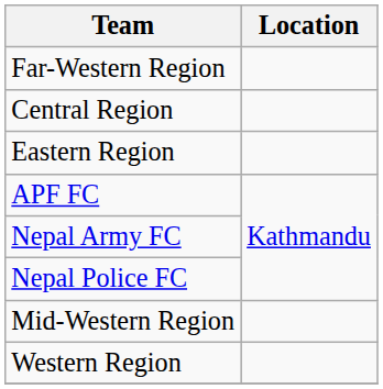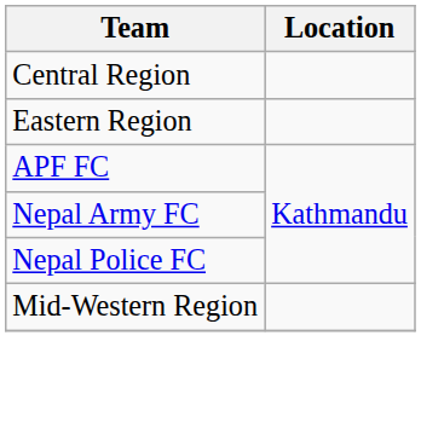- row: Far-Western Region
- row: Western Region
